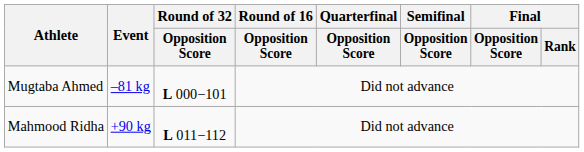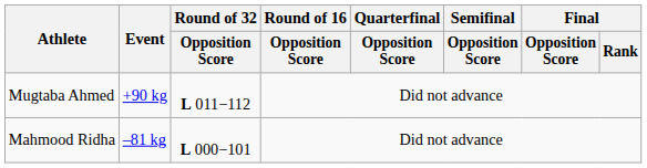Mugtaba Ahmed | Event: –81 kg -> +90 kg
Mugtaba Ahmed | Round of 32 / Opposition Score: L 000−101 -> L 011−112
Mahmood Ridha | Event: +90 kg -> –81 kg
Mahmood Ridha | Round of 32 / Opposition Score: L 011−112 -> L 000−101
